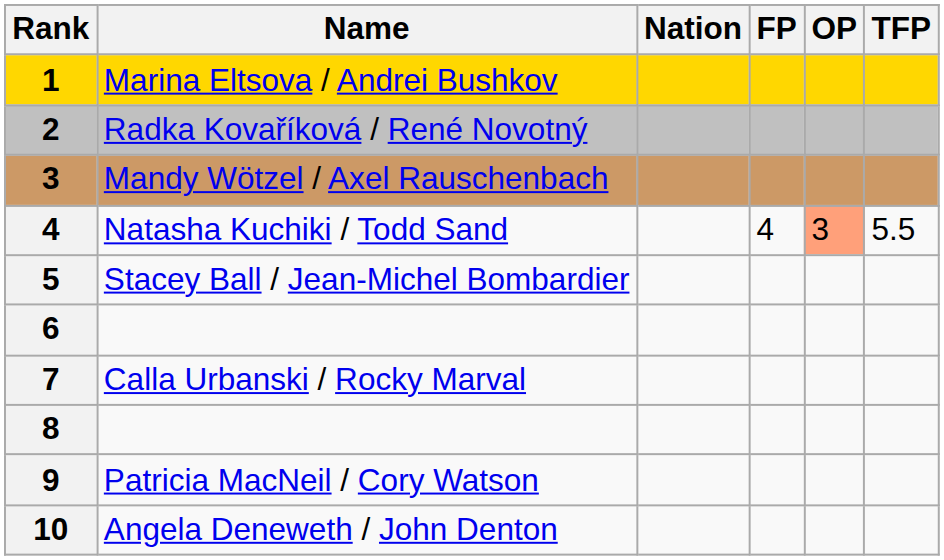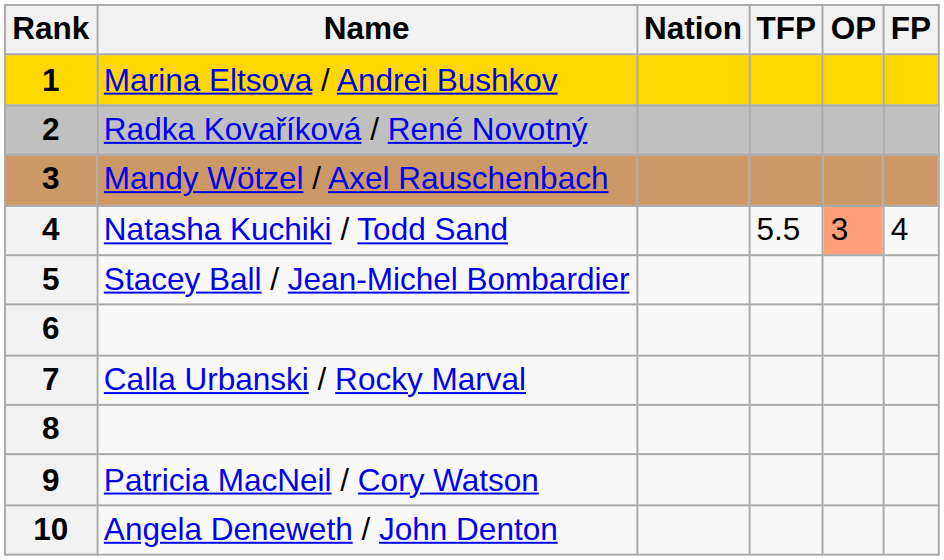columns swapped: TFP <-> FP
